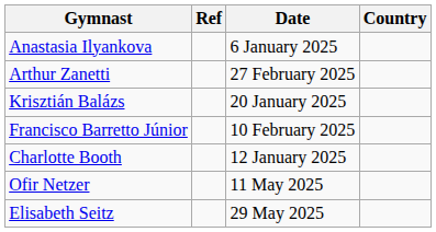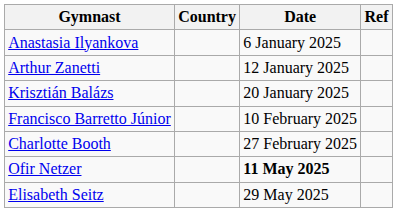columns swapped: Country <-> Ref
Arthur Zanetti | Date: 27 February 2025 -> 12 January 2025
Charlotte Booth | Date: 12 January 2025 -> 27 February 2025
Ofir Netzer | Date: normal -> bold
